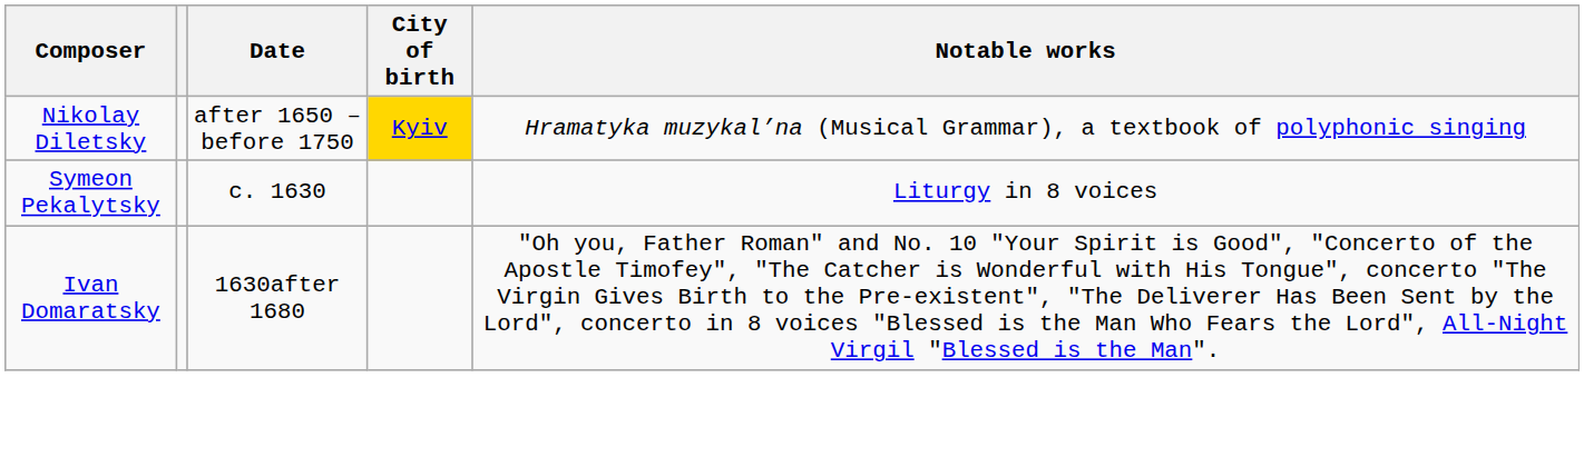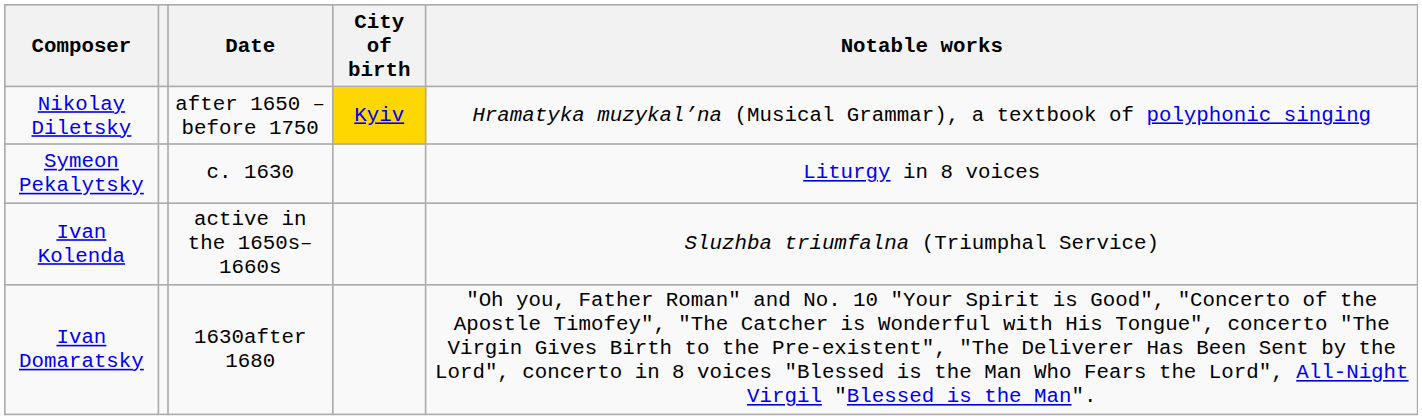+ row: Ivan Kolenda | active in the 1650s–1660s | Sluzhba triumfalna (Triumphal Service)
